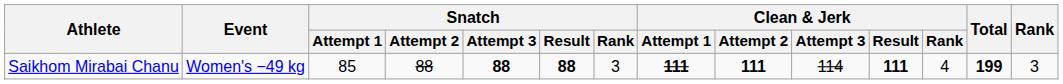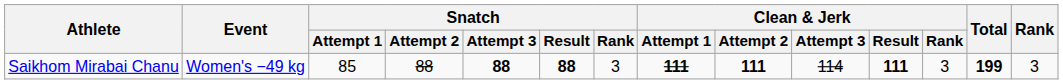Saikhom Mirabai Chanu | Clean & Jerk / Rank: 4 -> 3
